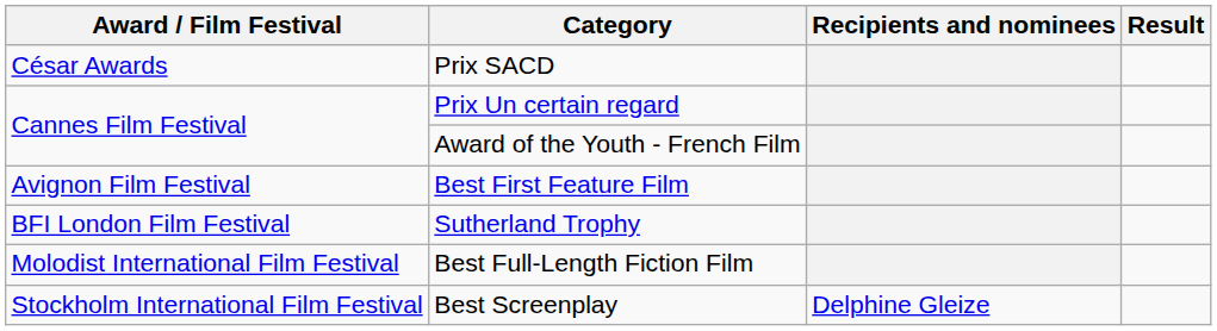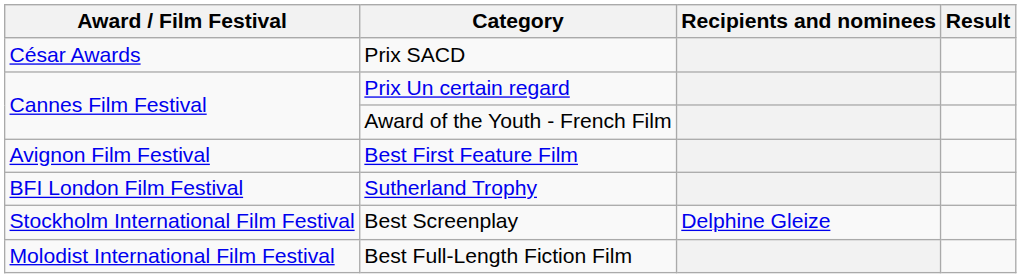rows swapped: Best Full-Length Fiction Film <-> Best Screenplay
